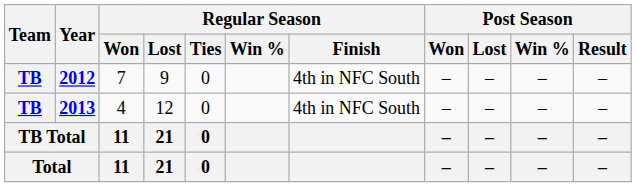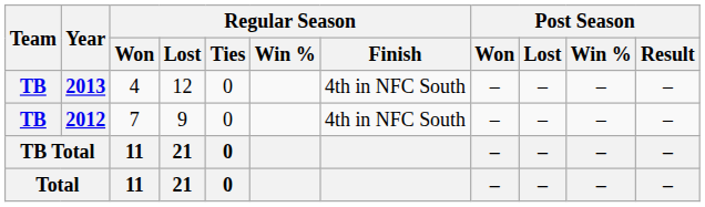rows swapped: 2012 <-> 2013
